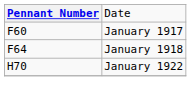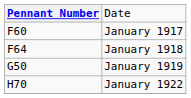+ row: G50 | January 1919
